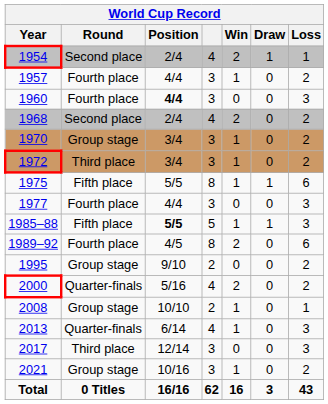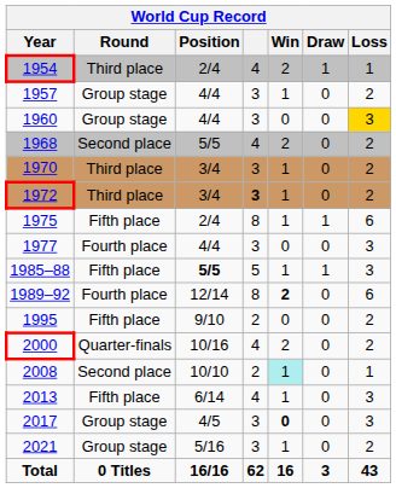1954 | Round: Second place -> Third place
1957 | Round: Fourth place -> Group stage
1960 | Round: Fourth place -> Group stage
1960 | Position: bold -> normal
1960 | Loss: no background -> gold background
1968 | Position: 2/4 -> 5/5
1970 | Round: Group stage -> Third place
1972 | column 4: normal -> bold
1975 | Position: 5/5 -> 2/4
1989–92 | Position: 4/5 -> 12/14
1989–92 | Win: normal -> bold
1995 | Round: Group stage -> Fifth place
2000 | Position: 5/16 -> 10/16
2008 | Round: Group stage -> Second place
2008 | Win: no background -> paleturquoise background
2013 | Round: Quarter-finals -> Fifth place
2017 | Round: Third place -> Group stage
2017 | Position: 12/14 -> 4/5
2017 | Win: normal -> bold
2021 | Position: 10/16 -> 5/16
